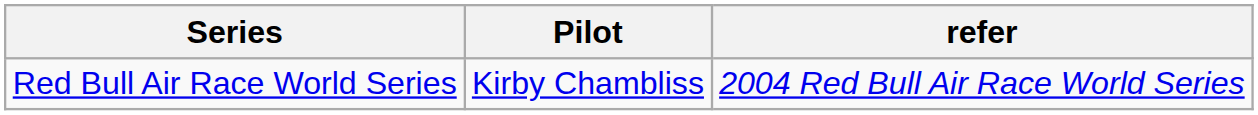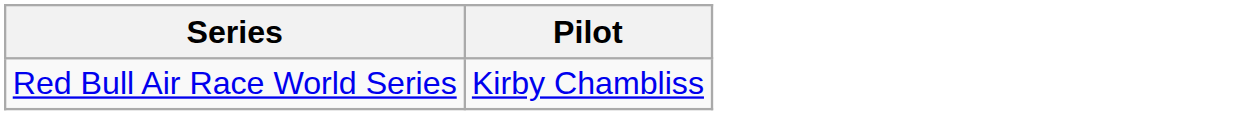- column: refer | 2004 Red Bull Air Race World Series
